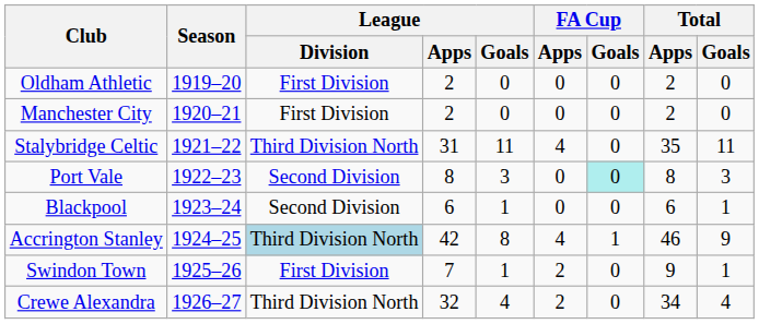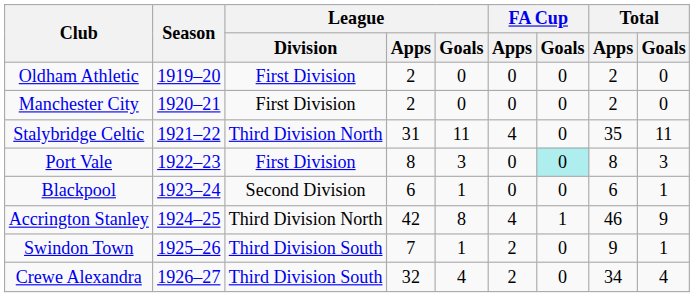Port Vale | League / Division: Second Division -> First Division
Accrington Stanley | League / Division: lightblue background -> no background
Swindon Town | League / Division: First Division -> Third Division South
Crewe Alexandra | League / Division: Third Division North -> Third Division South
